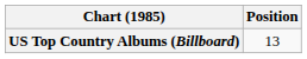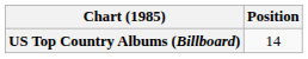US Top Country Albums (Billboard) | Position: 13 -> 14
